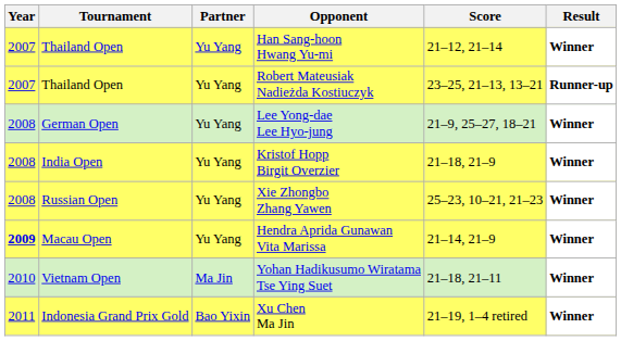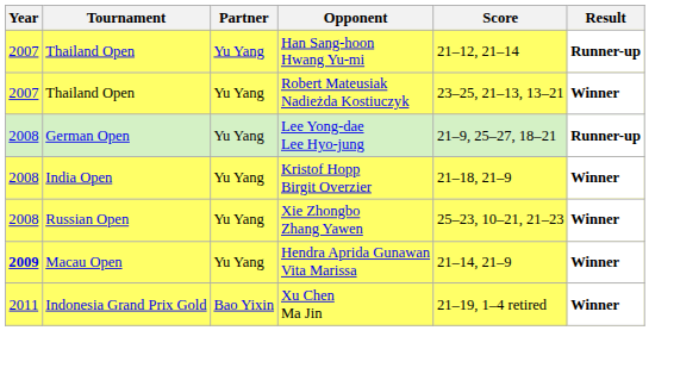Han Sang-hoon Hwang Yu-mi | Result: Winner -> Runner-up
Robert Mateusiak Nadieżda Kostiuczyk | Result: Runner-up -> Winner
Lee Yong-dae Lee Hyo-jung | Result: Winner -> Runner-up
- row: 2010 | Vietnam Open | Ma Jin | Yohan Hadikusumo Wiratama Tse Ying Suet | 21–18, 21–11 | Winner
